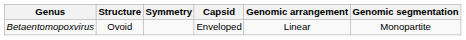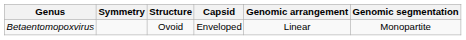columns swapped: Structure <-> Symmetry
